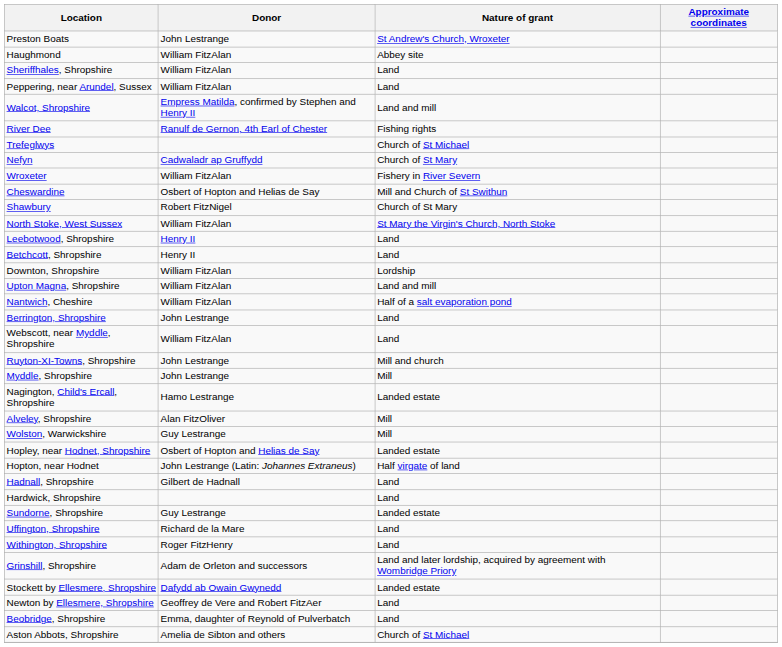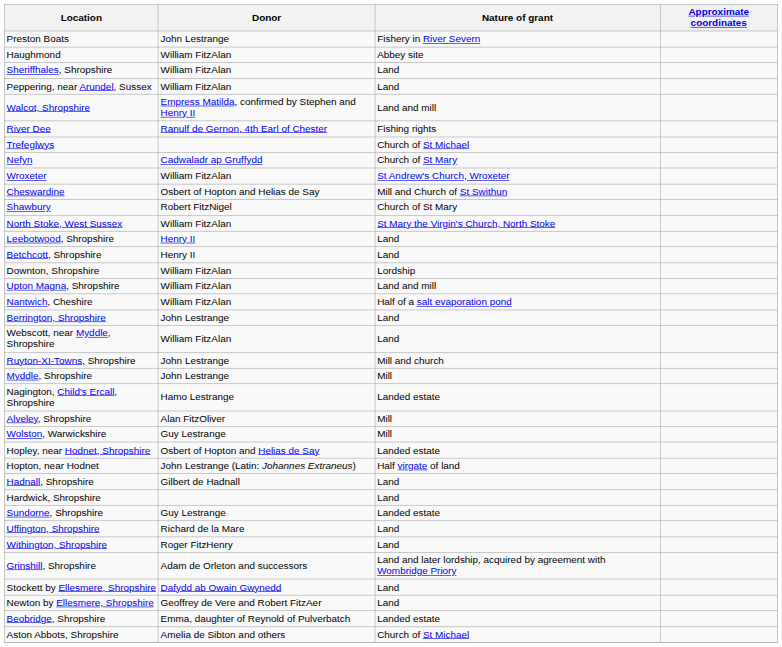Preston Boats | Nature of grant: St Andrew's Church, Wroxeter -> Fishery in River Severn
Wroxeter | Nature of grant: Fishery in River Severn -> St Andrew's Church, Wroxeter
Stockett by Ellesmere, Shropshire | Nature of grant: Landed estate -> Land
Beobridge, Shropshire | Nature of grant: Land -> Landed estate
